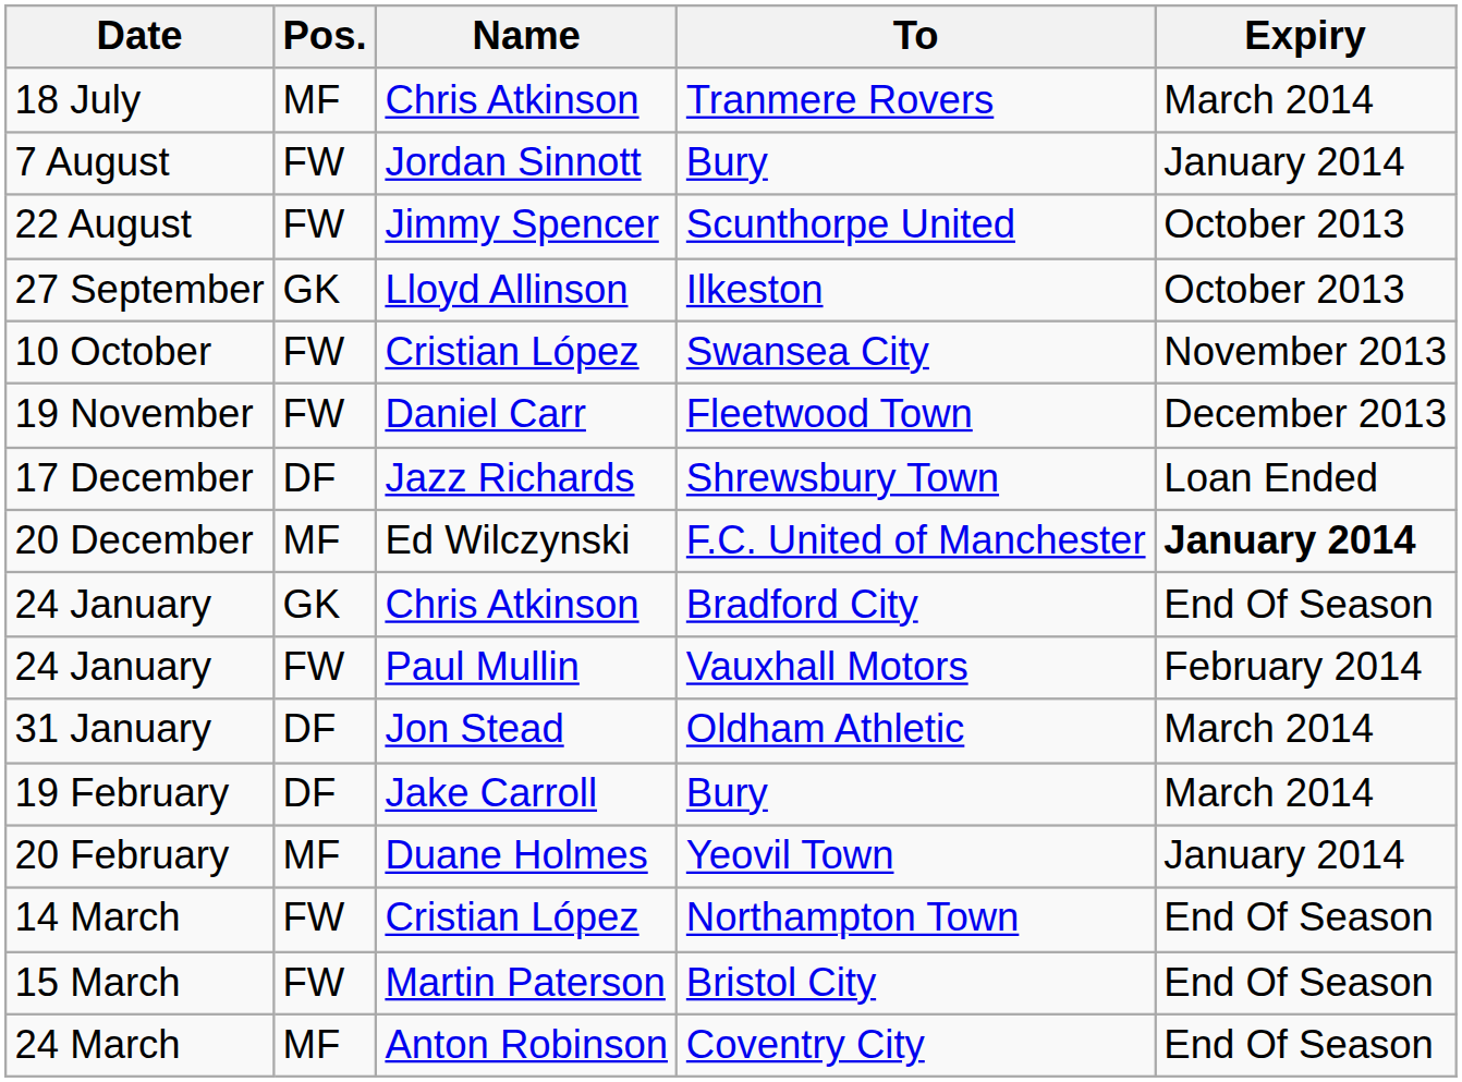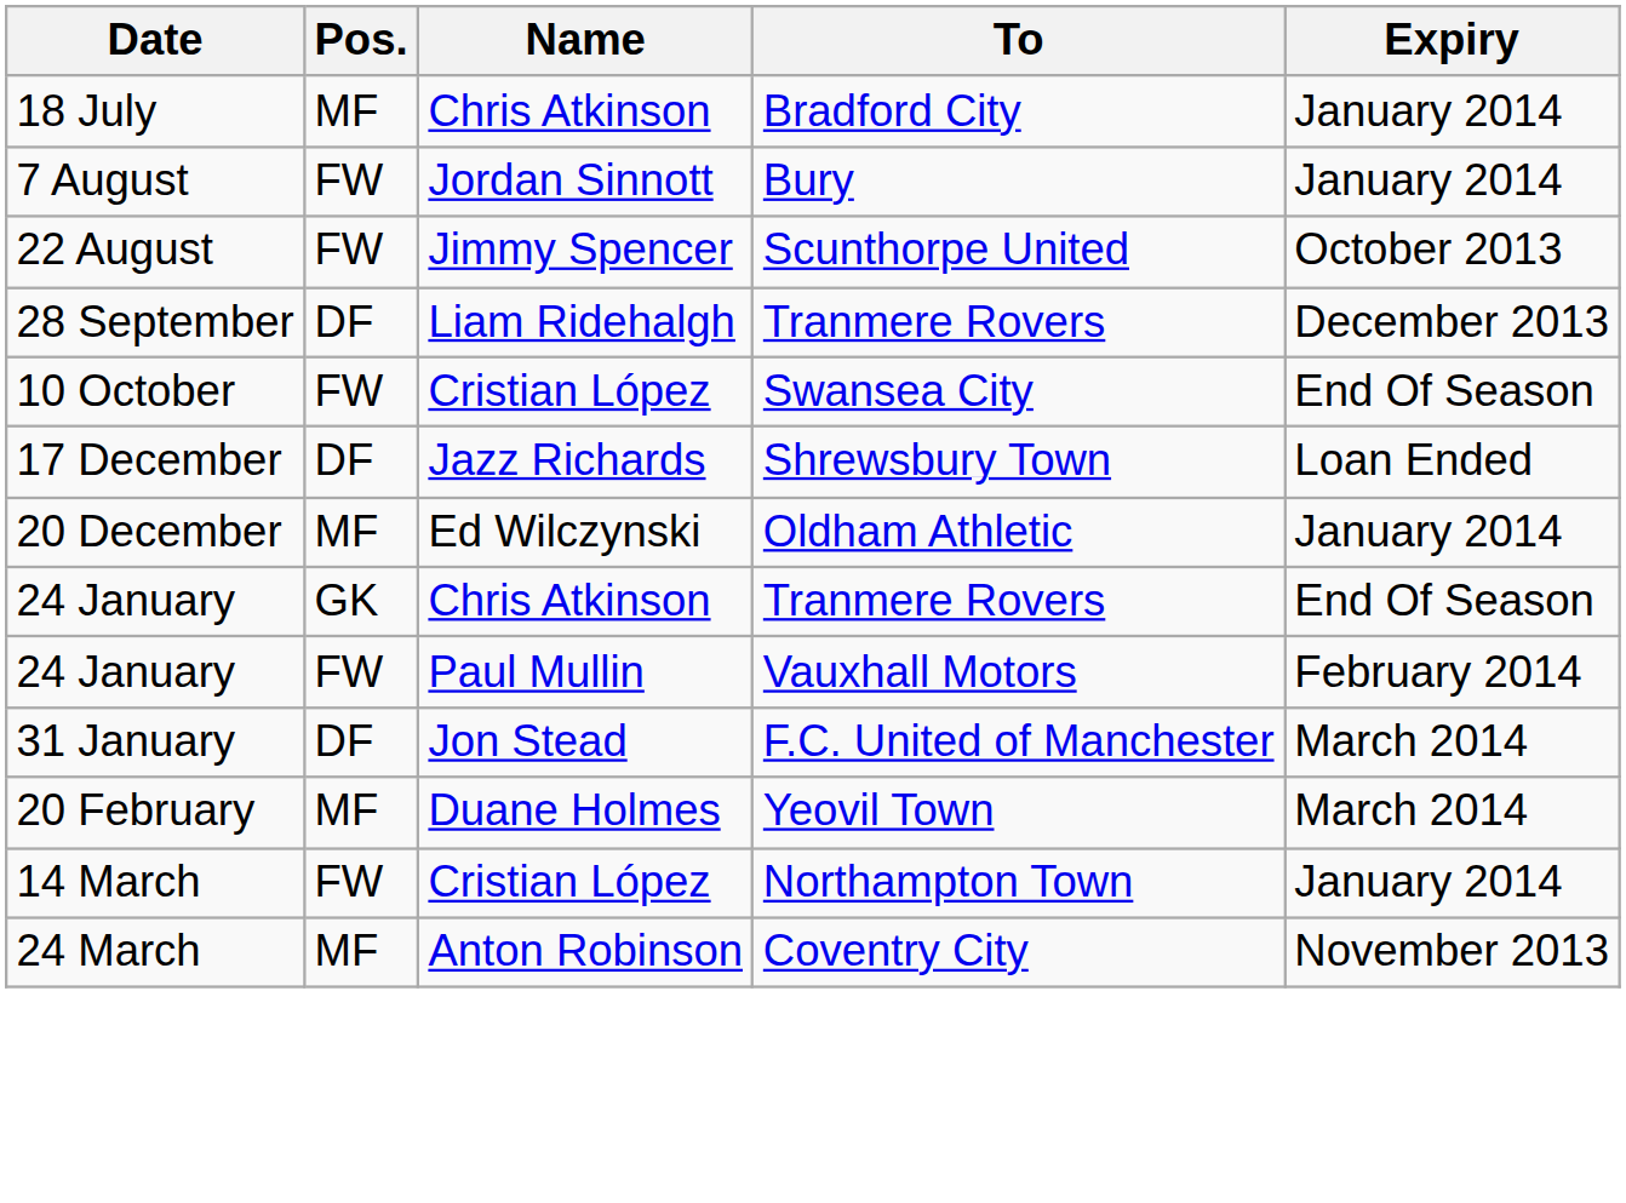18 July | To: Tranmere Rovers -> Bradford City
18 July | Expiry: March 2014 -> January 2014
- row: 27 September | GK | Lloyd Allinson | Ilkeston | October 2013
+ row: 28 September | DF | Liam Ridehalgh | Tranmere Rovers | December 2013
10 October | Expiry: November 2013 -> End Of Season
- row: 19 November | FW | Daniel Carr | Fleetwood Town | December 2013
20 December | To: F.C. United of Manchester -> Oldham Athletic
20 December | Expiry: bold -> normal
24 January / Chris Atkinson | To: Bradford City -> Tranmere Rovers
31 January | To: Oldham Athletic -> F.C. United of Manchester
- row: 19 February | DF | Jake Carroll | Bury | March 2014
20 February | Expiry: January 2014 -> March 2014
14 March | Expiry: End Of Season -> January 2014
- row: 15 March | FW | Martin Paterson | Bristol City | End Of Season
24 March | Expiry: End Of Season -> November 2013
